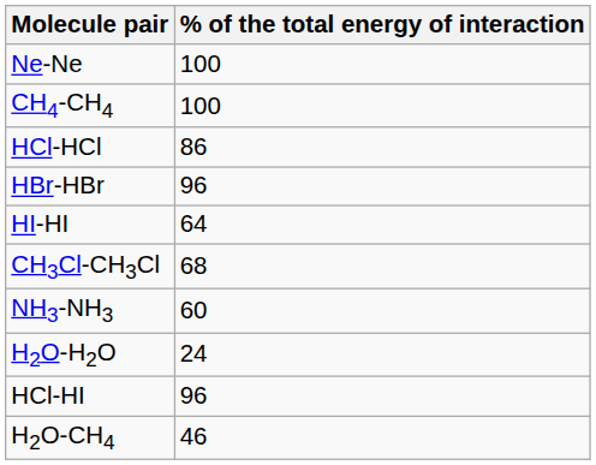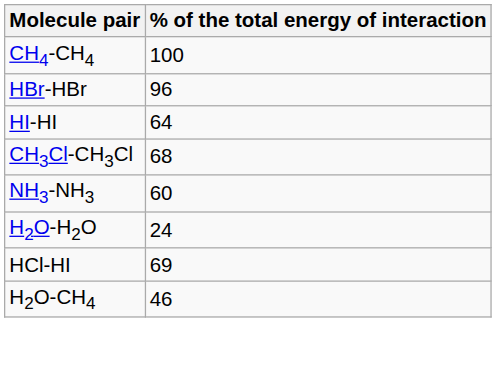- row: Ne-Ne | 100
- row: HCl-HCl | 86
HCl-HI | % of the total energy of interaction: 96 -> 69
